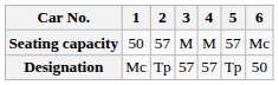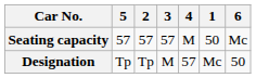columns swapped: 1 <-> 5
Seating capacity | 3: M -> 57
Designation | 3: 57 -> M
